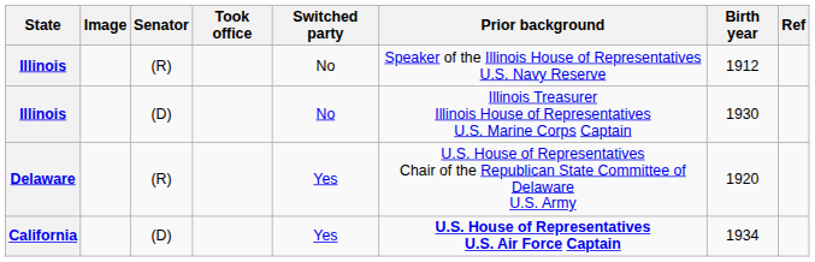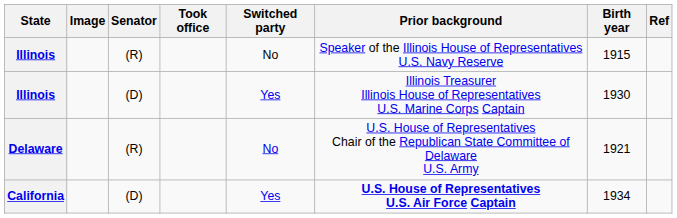Illinois / (R) | Birth year: 1912 -> 1915
Illinois / (D) | Switched party: No -> Yes
Delaware | Switched party: Yes -> No
Delaware | Birth year: 1920 -> 1921
